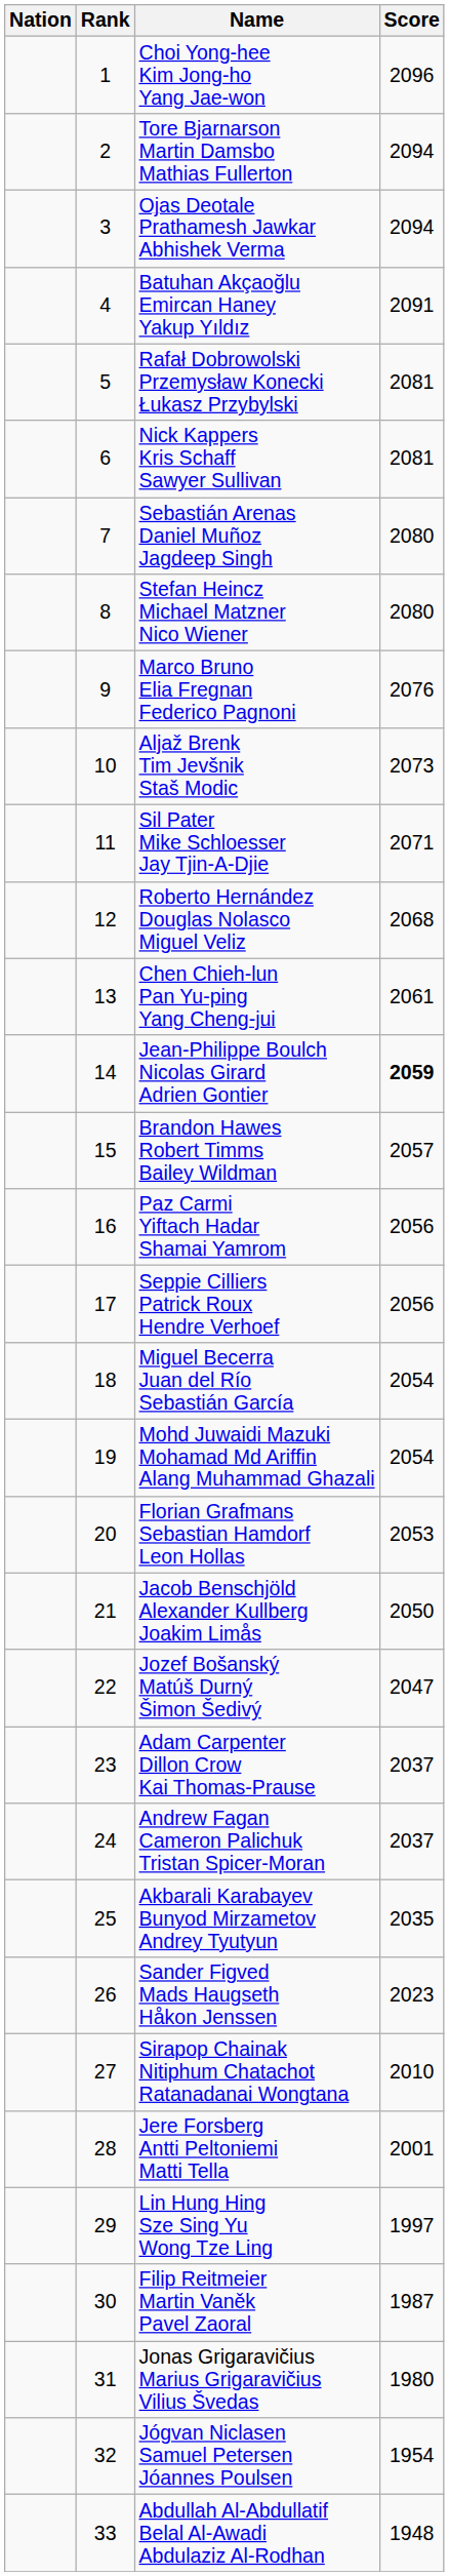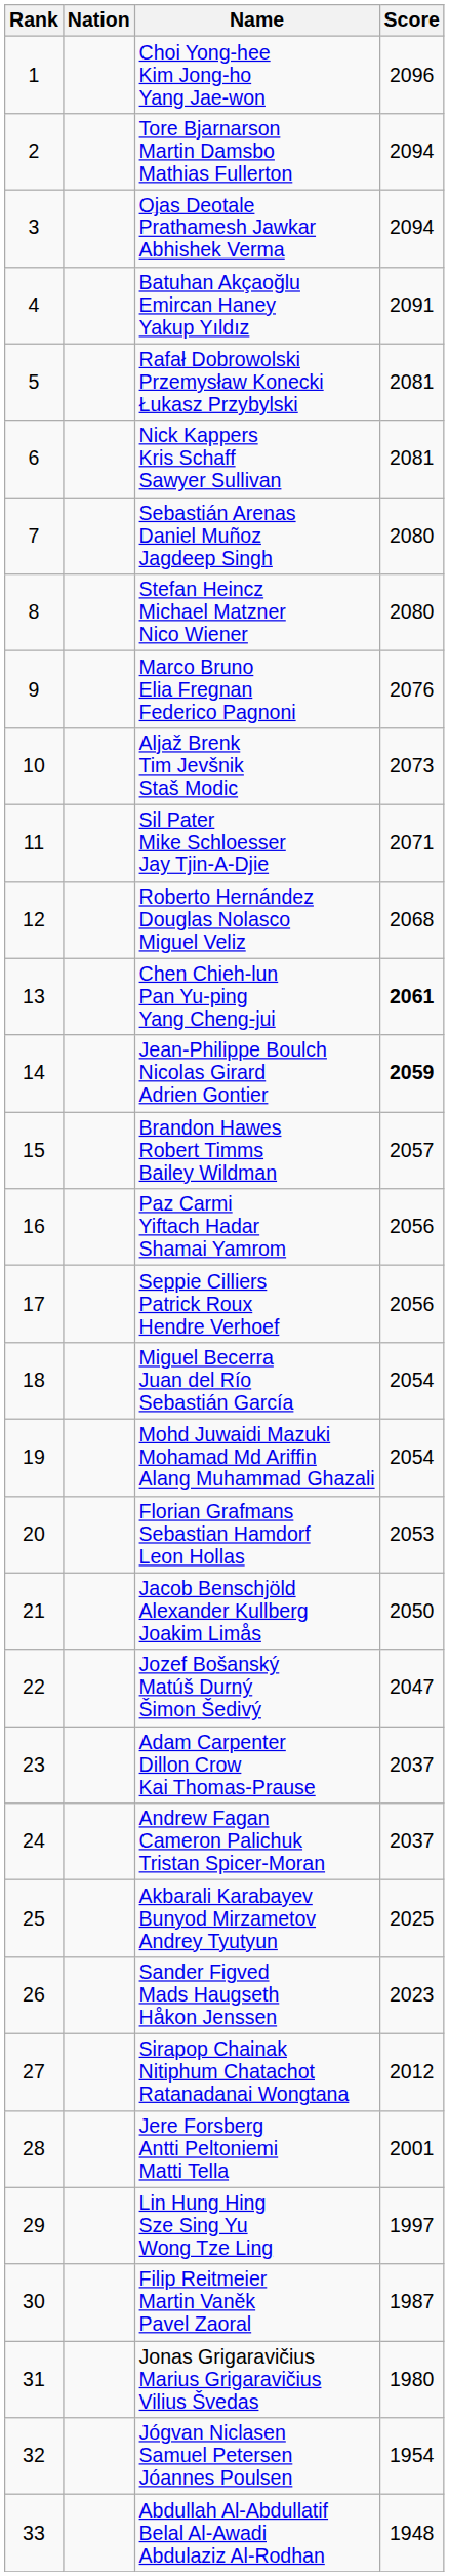columns swapped: Rank <-> Nation
Chen Chieh-lun Pan Yu-ping Yang Cheng-jui | Score: normal -> bold
Akbarali Karabayev Bunyod Mirzametov Andrey Tyutyun | Score: 2035 -> 2025
Sirapop Chainak Nitiphum Chatachot Ratanadanai Wongtana | Score: 2010 -> 2012
